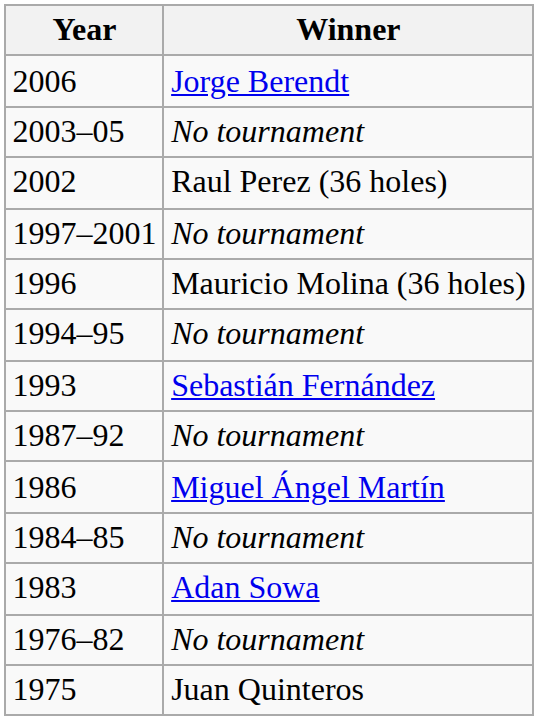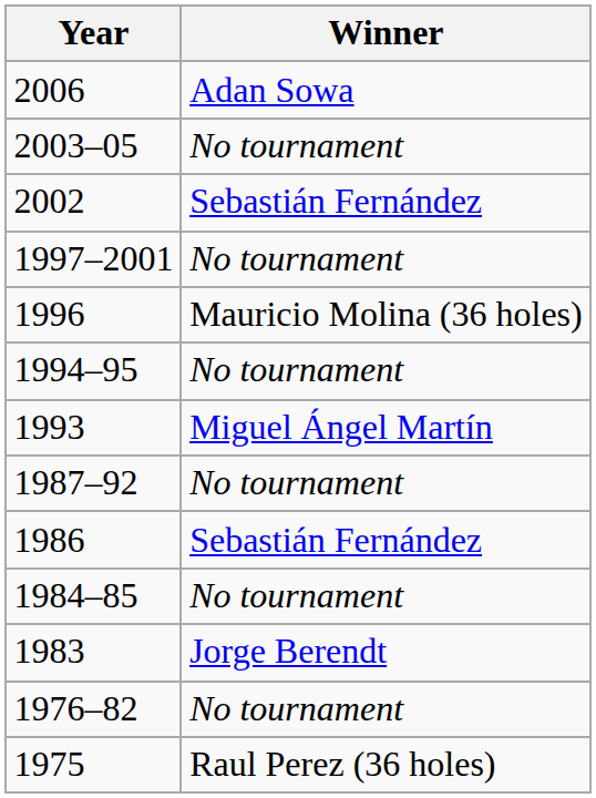2006 | Winner: Jorge Berendt -> Adan Sowa
2002 | Winner: Raul Perez (36 holes) -> Sebastián Fernández
1993 | Winner: Sebastián Fernández -> Miguel Ángel Martín
1986 | Winner: Miguel Ángel Martín -> Sebastián Fernández
1983 | Winner: Adan Sowa -> Jorge Berendt
1975 | Winner: Juan Quinteros -> Raul Perez (36 holes)
